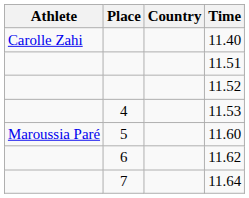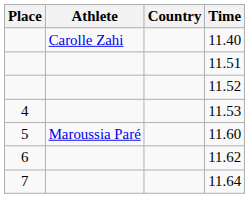columns swapped: Place <-> Athlete
